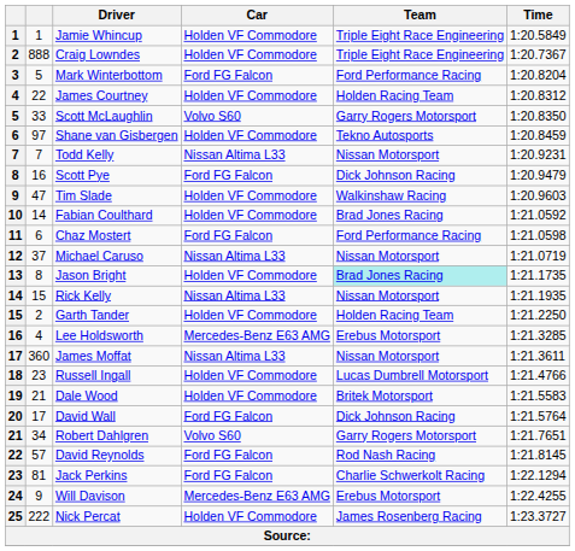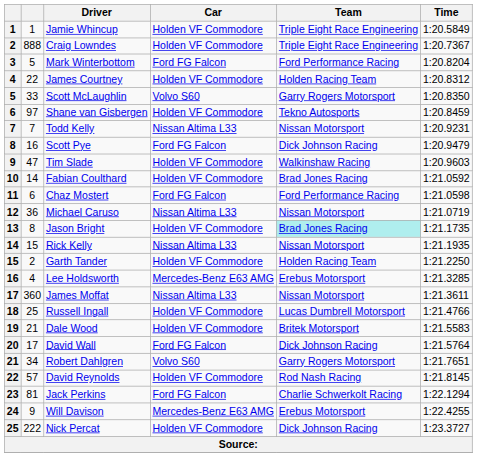Michael Caruso | column 2: 37 -> 36
Russell Ingall | column 2: 23 -> 25
David Reynolds | Car: Ford FG Falcon -> Holden VF Commodore
Nick Percat | Team: James Rosenberg Racing -> Dick Johnson Racing
